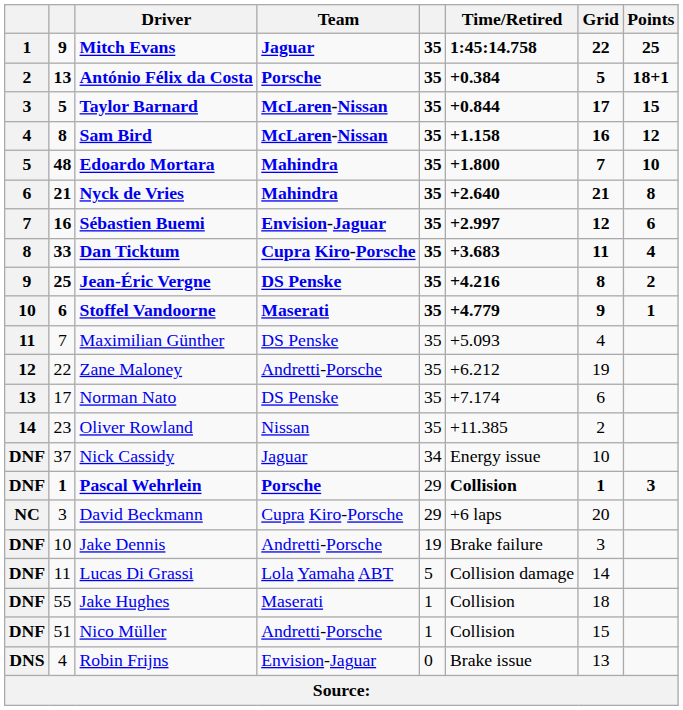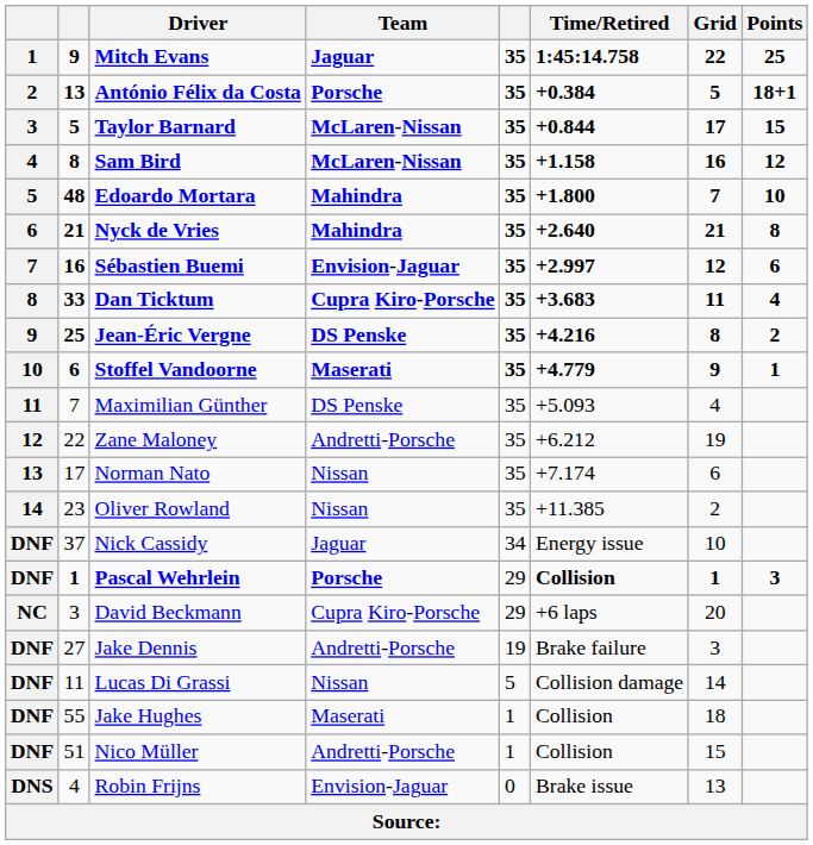Norman Nato | Team: DS Penske -> Nissan
Jake Dennis | column 2: 10 -> 27
Lucas Di Grassi | Team: Lola Yamaha ABT -> Nissan
